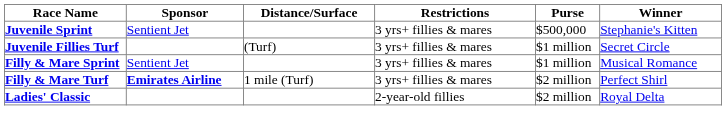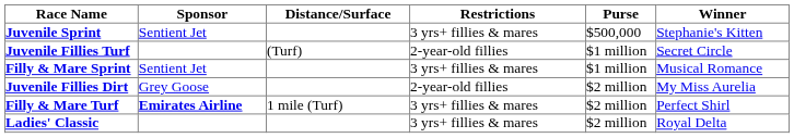Juvenile Fillies Turf | Restrictions: 3 yrs+ fillies & mares -> 2-year-old fillies
+ row: Juvenile Fillies Dirt | Grey Goose | 2-year-old fillies | $2 million | My Miss Aurelia
Ladies' Classic | Restrictions: 2-year-old fillies -> 3 yrs+ fillies & mares
